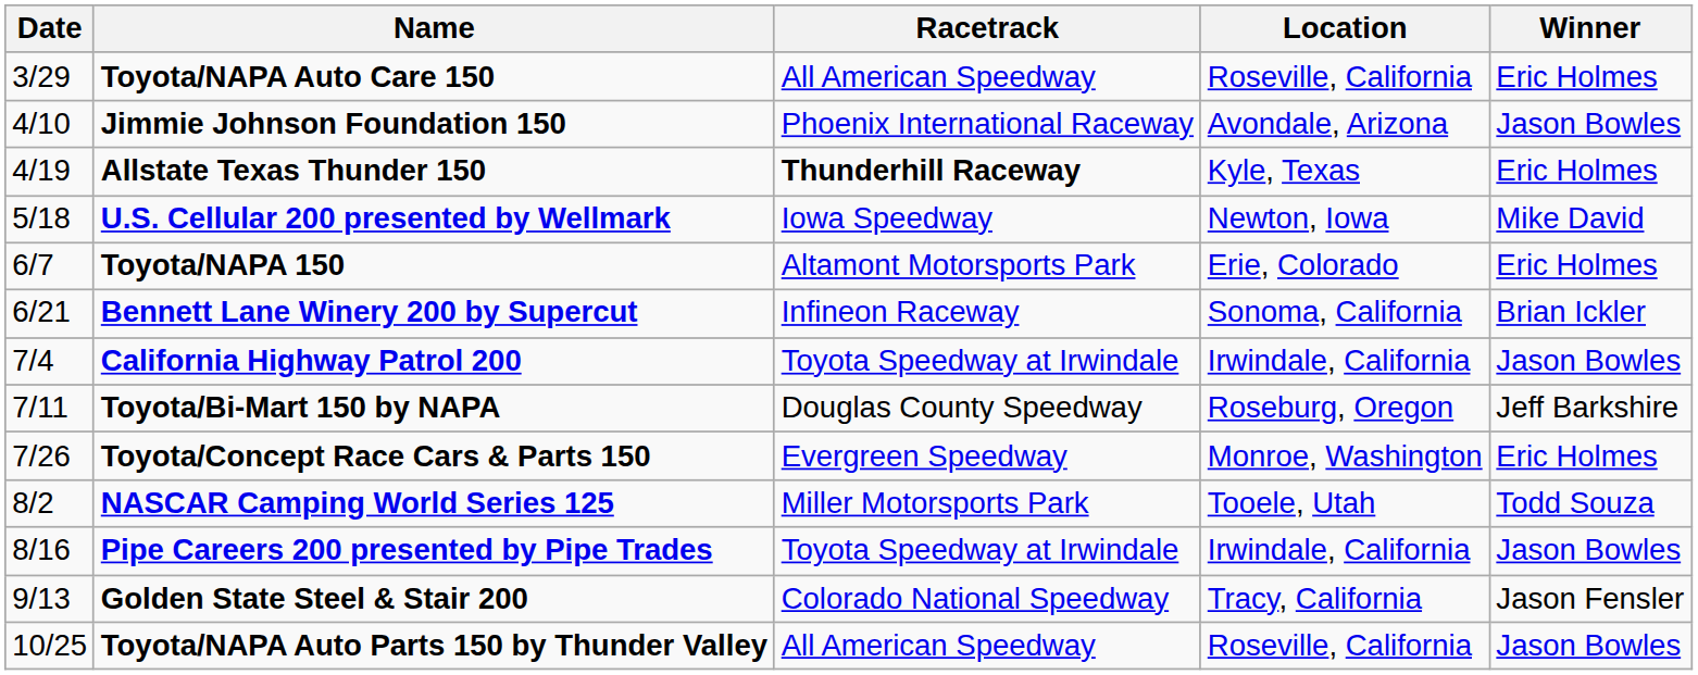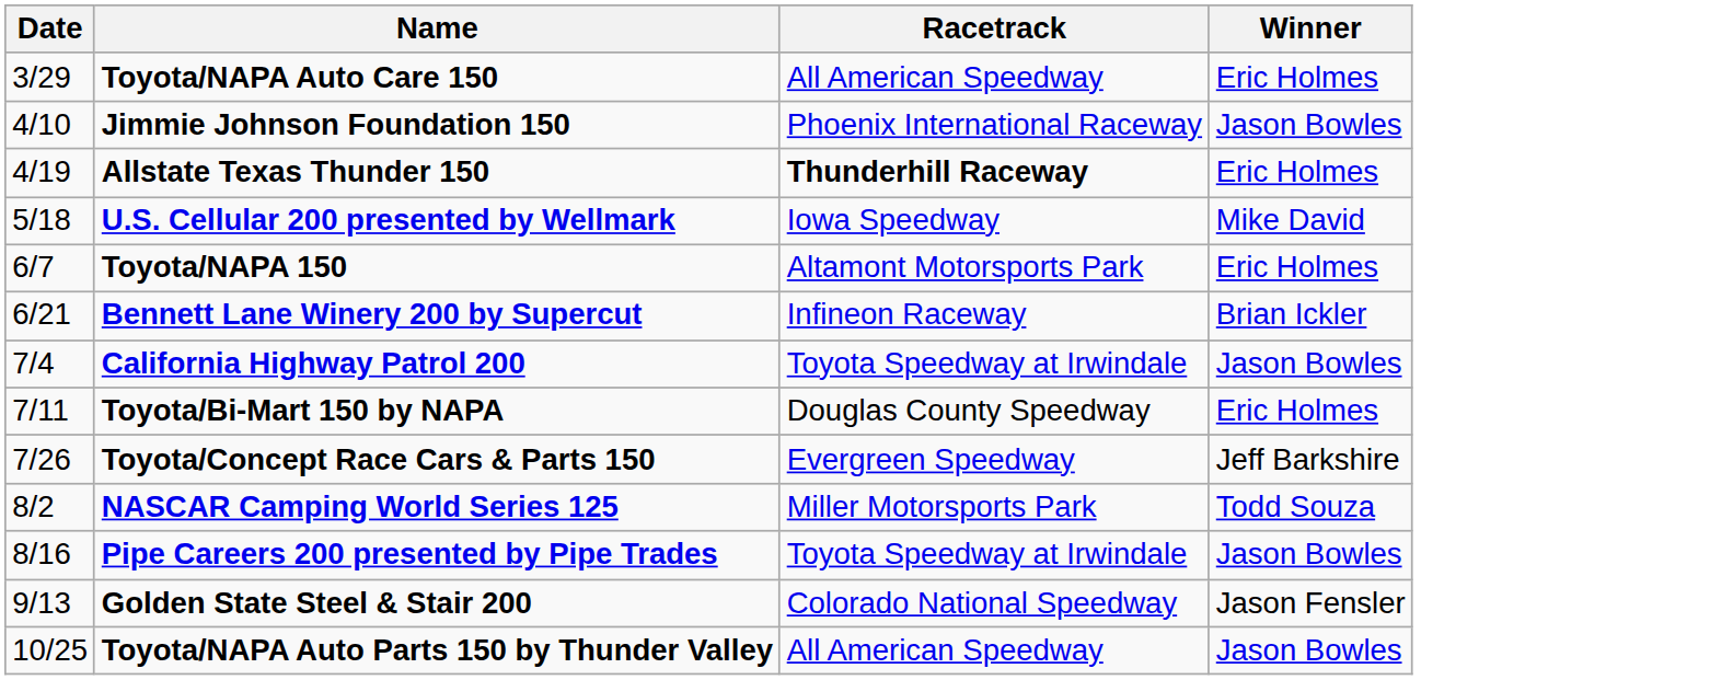- column: Location | Roseville, California | Avondale, Arizona | Kyle, Texas | Newton, Iowa | Erie, Colorado | Sonoma, California | Irwindale, California | Roseburg, Oregon | Monroe, Washington | Tooele, Utah | Irwindale, California | Tracy, California | Roseville, California
Toyota/Bi-Mart 150 by NAPA | Winner: Jeff Barkshire -> Eric Holmes
Toyota/Concept Race Cars & Parts 150 | Winner: Eric Holmes -> Jeff Barkshire
